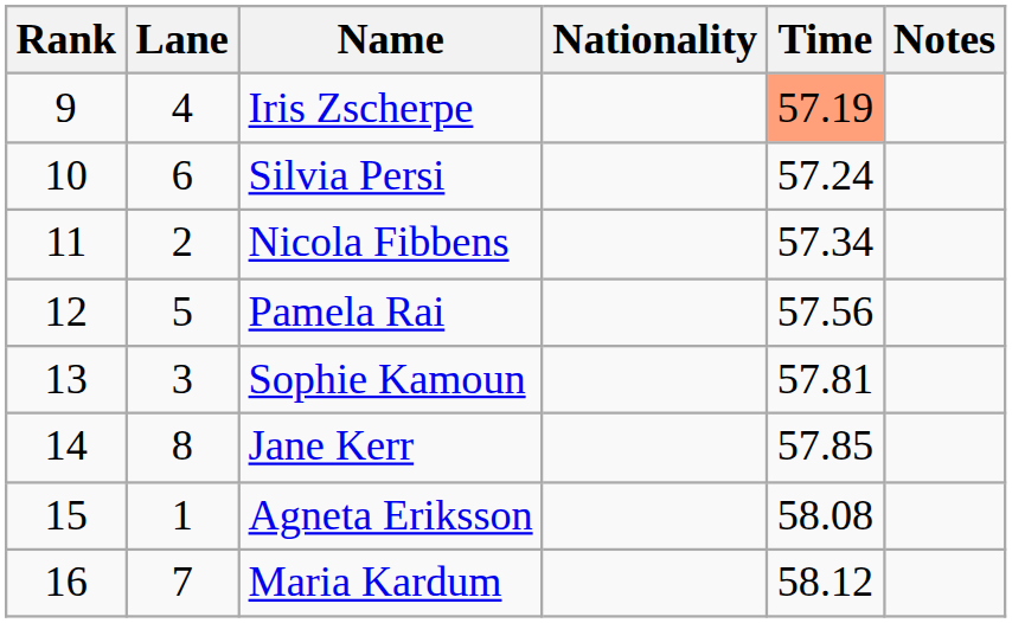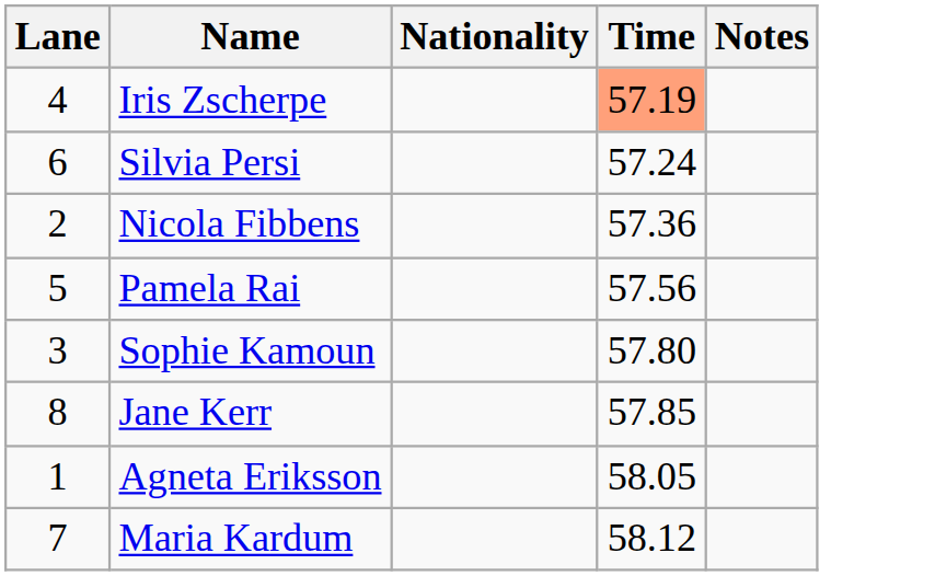- column: Rank | 9 | 10 | 11 | 12 | 13 | 14 | 15 | 16
Nicola Fibbens | Time: 57.34 -> 57.36
Sophie Kamoun | Time: 57.81 -> 57.80
Agneta Eriksson | Time: 58.08 -> 58.05
